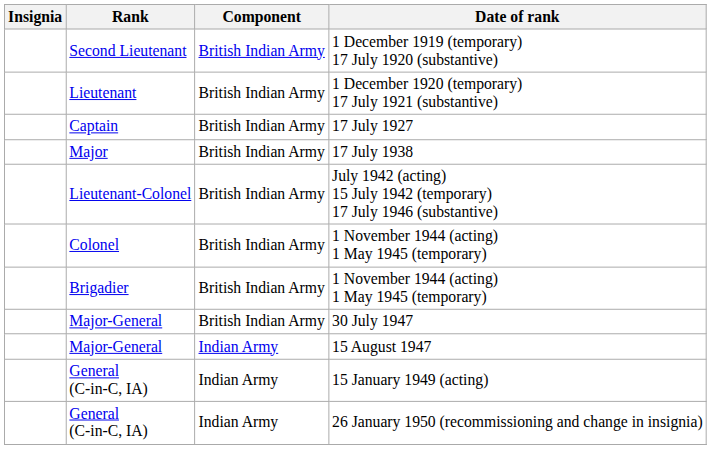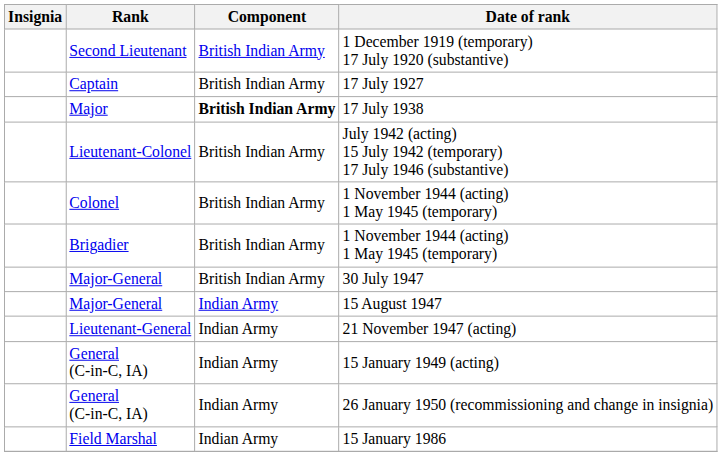- row: Lieutenant | British Indian Army | 1 December 1920 (temporary) 17 July 1921 (substantive)
17 July 1938 | Component: normal -> bold
+ row: Lieutenant-General | Indian Army | 21 November 1947 (acting)
+ row: Field Marshal | Indian Army | 15 January 1986
